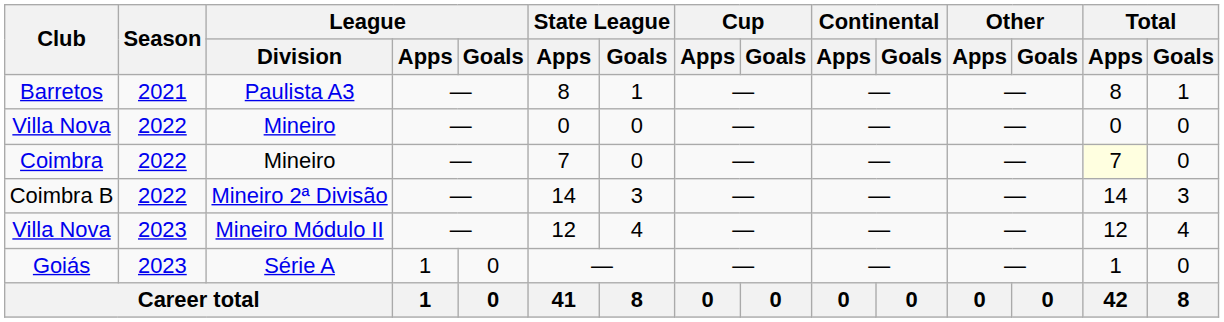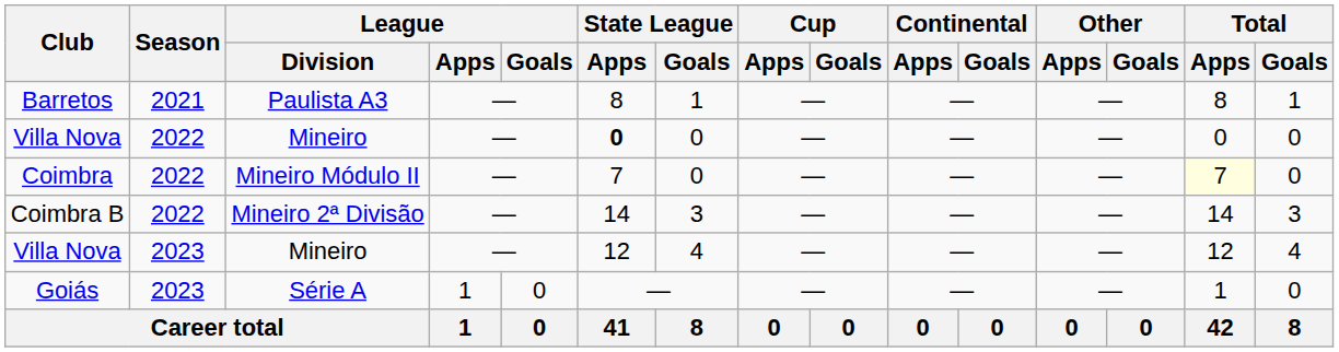Villa Nova / 2022 | State League / Apps: normal -> bold
Coimbra | League / Division: Mineiro -> Mineiro Módulo II
Villa Nova / 2023 | League / Division: Mineiro Módulo II -> Mineiro
